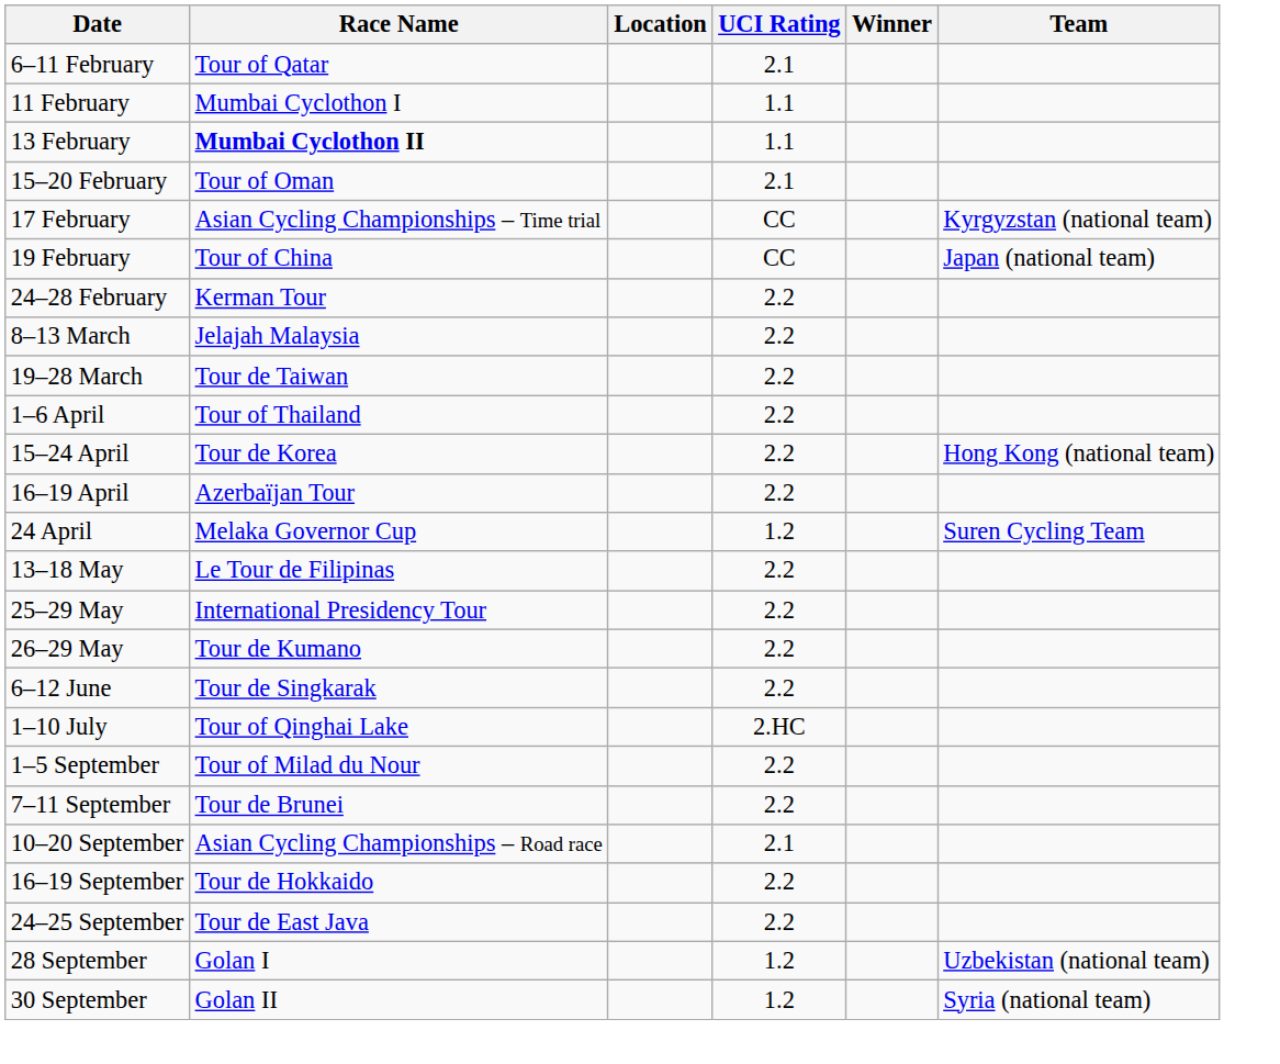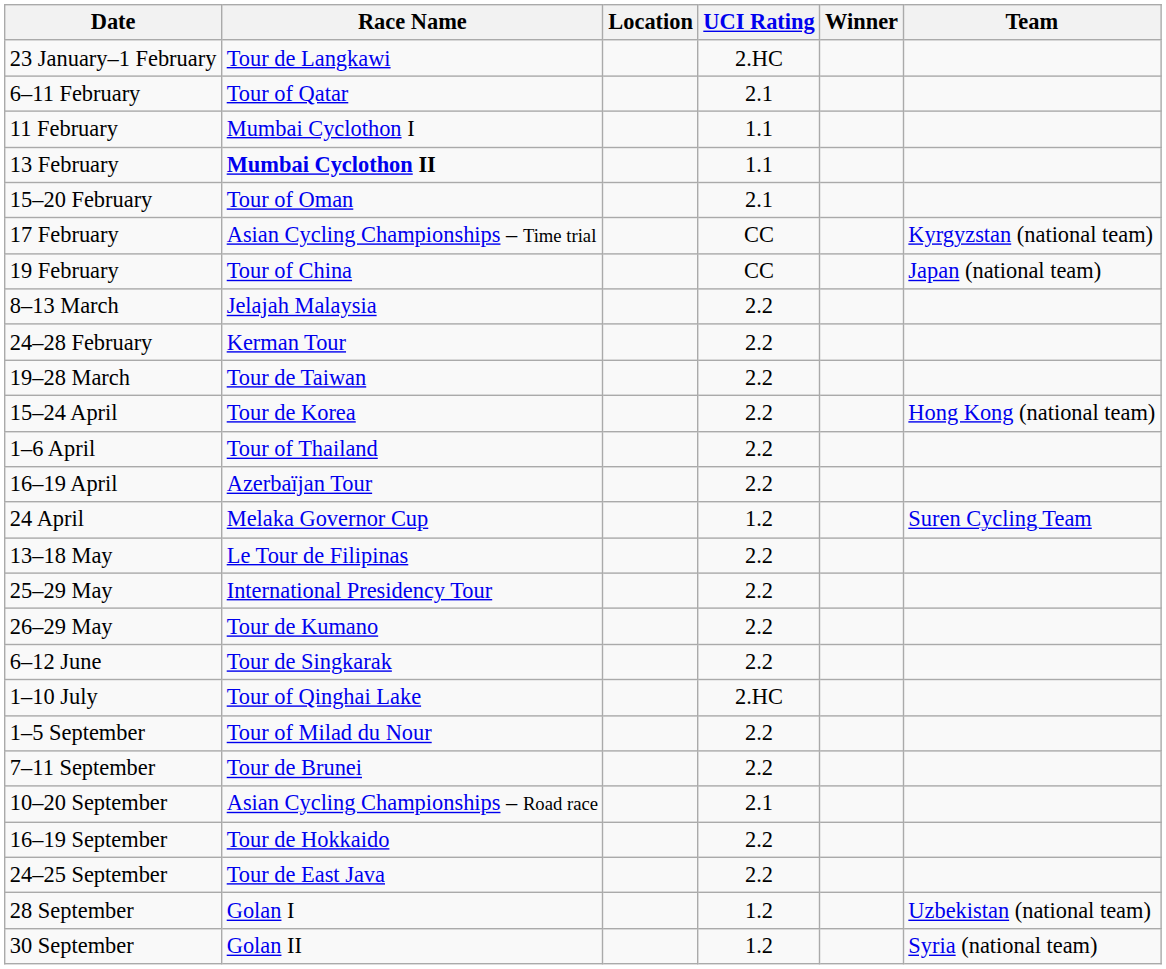+ row: 23 January–1 February | Tour de Langkawi | 2.HC
rows swapped: 24–28 February <-> 8–13 March
rows swapped: 1–6 April <-> 15–24 April
